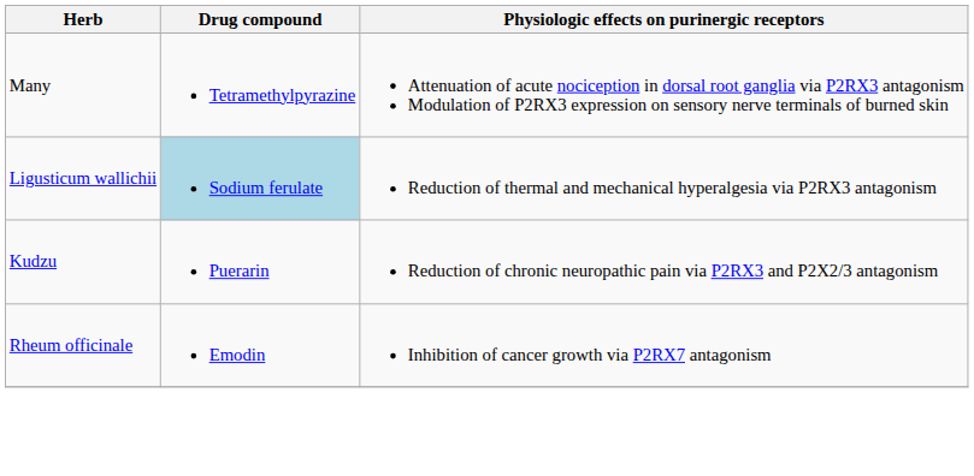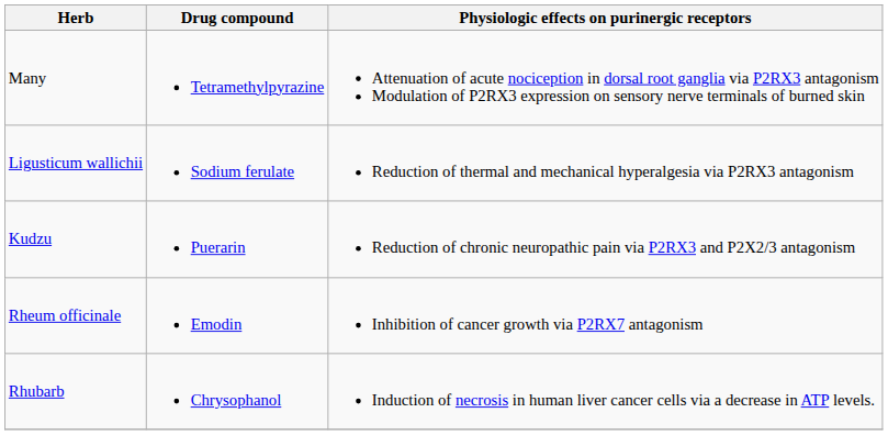Ligusticum wallichii | Drug compound: lightblue background -> no background
+ row: Rhubarb | Chrysophanol | Induction of necrosis in human liver cancer cells via a decrease in ATP levels.
